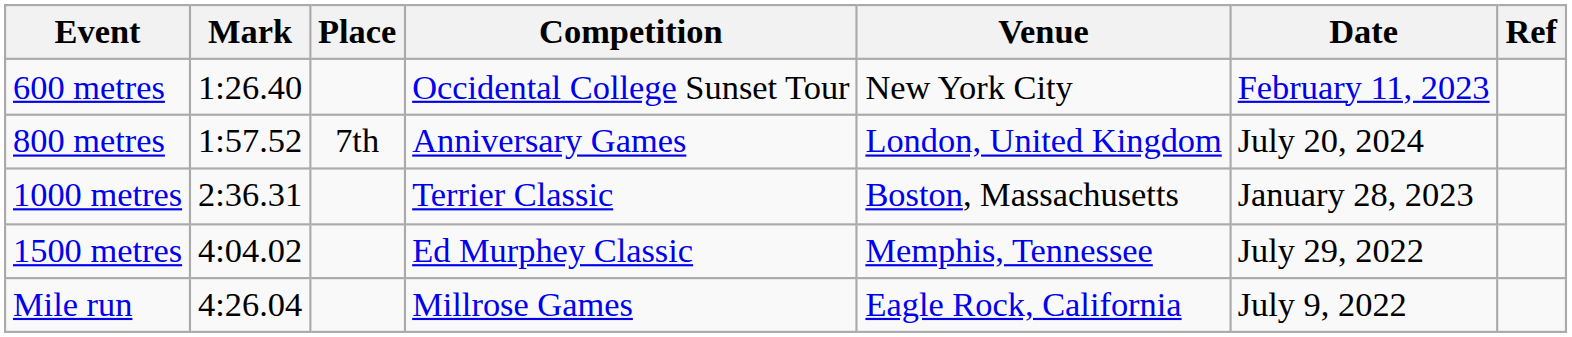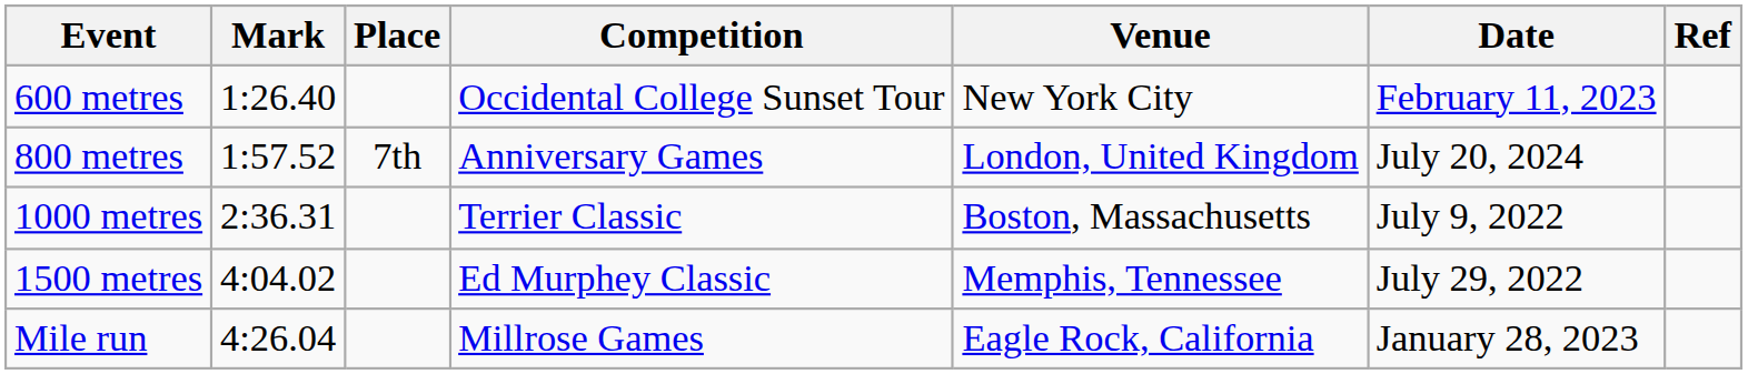1000 metres | Date: January 28, 2023 -> July 9, 2022
Mile run | Date: July 9, 2022 -> January 28, 2023
